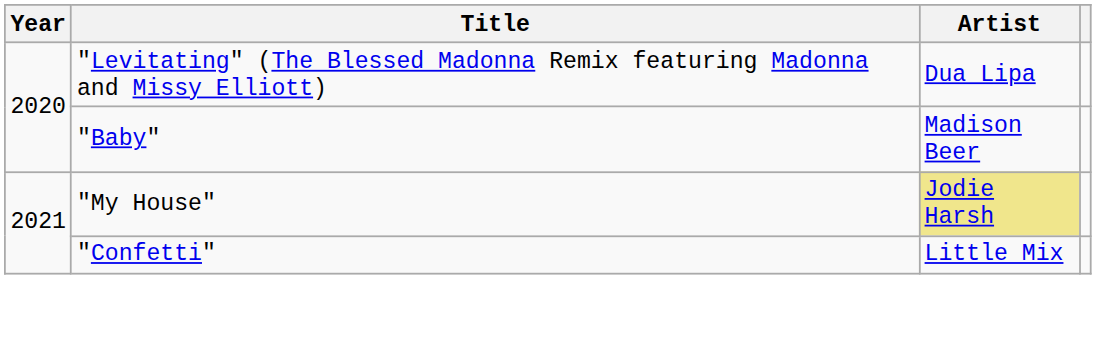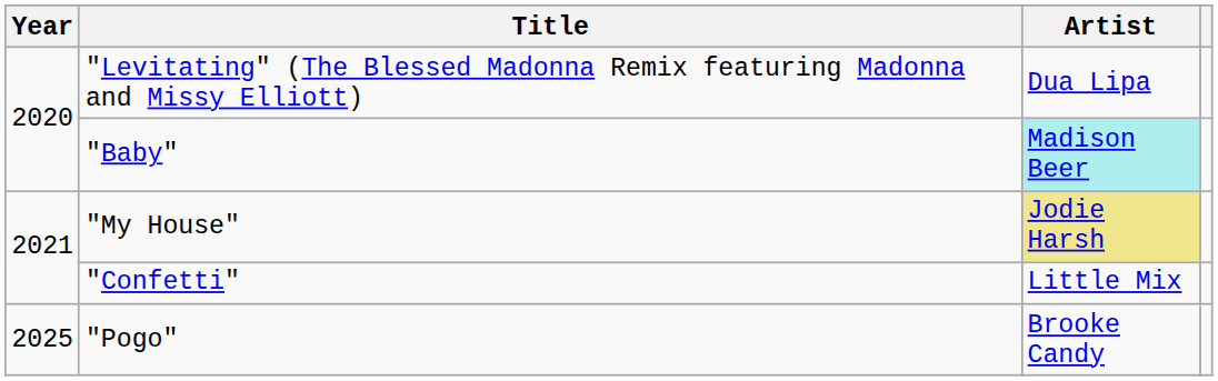"Baby" | Artist: no background -> paleturquoise background
+ row: 2025 | "Pogo" | Brooke Candy
